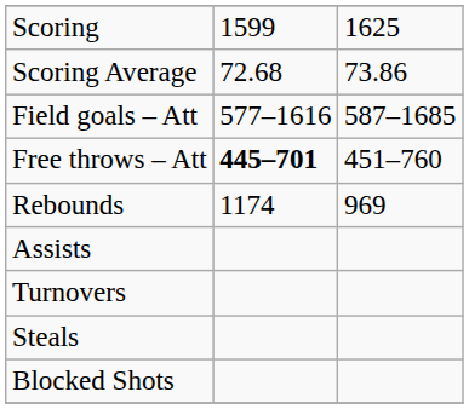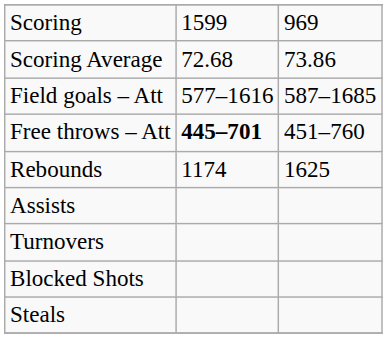Scoring | column 3: 1625 -> 969
Rebounds | column 3: 969 -> 1625
rows swapped: Steals <-> Blocked Shots
